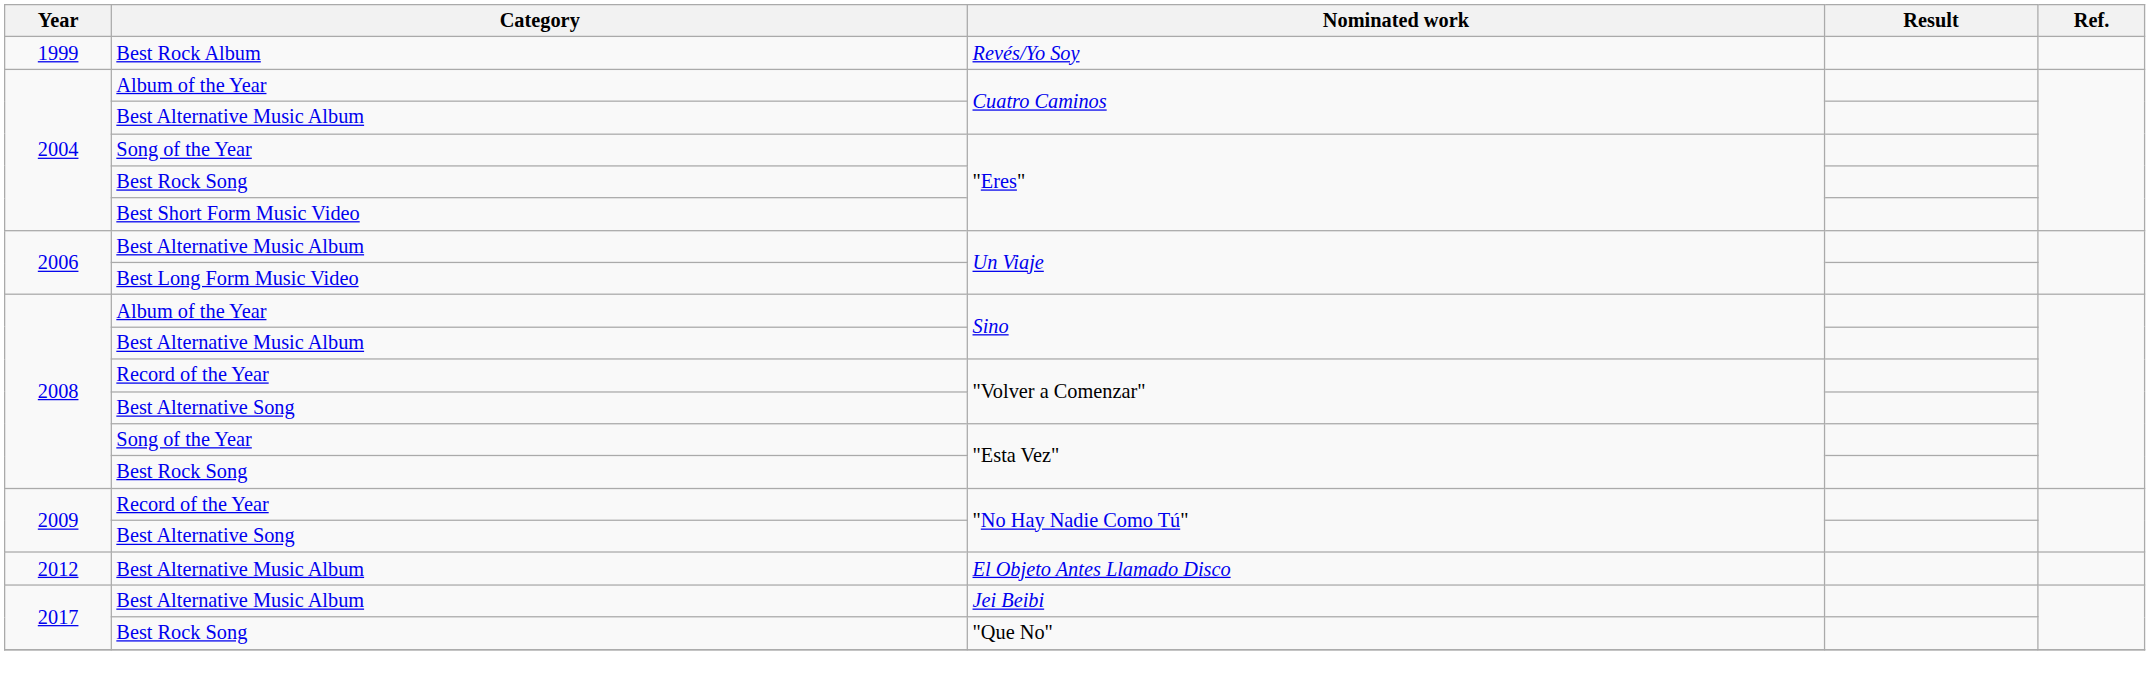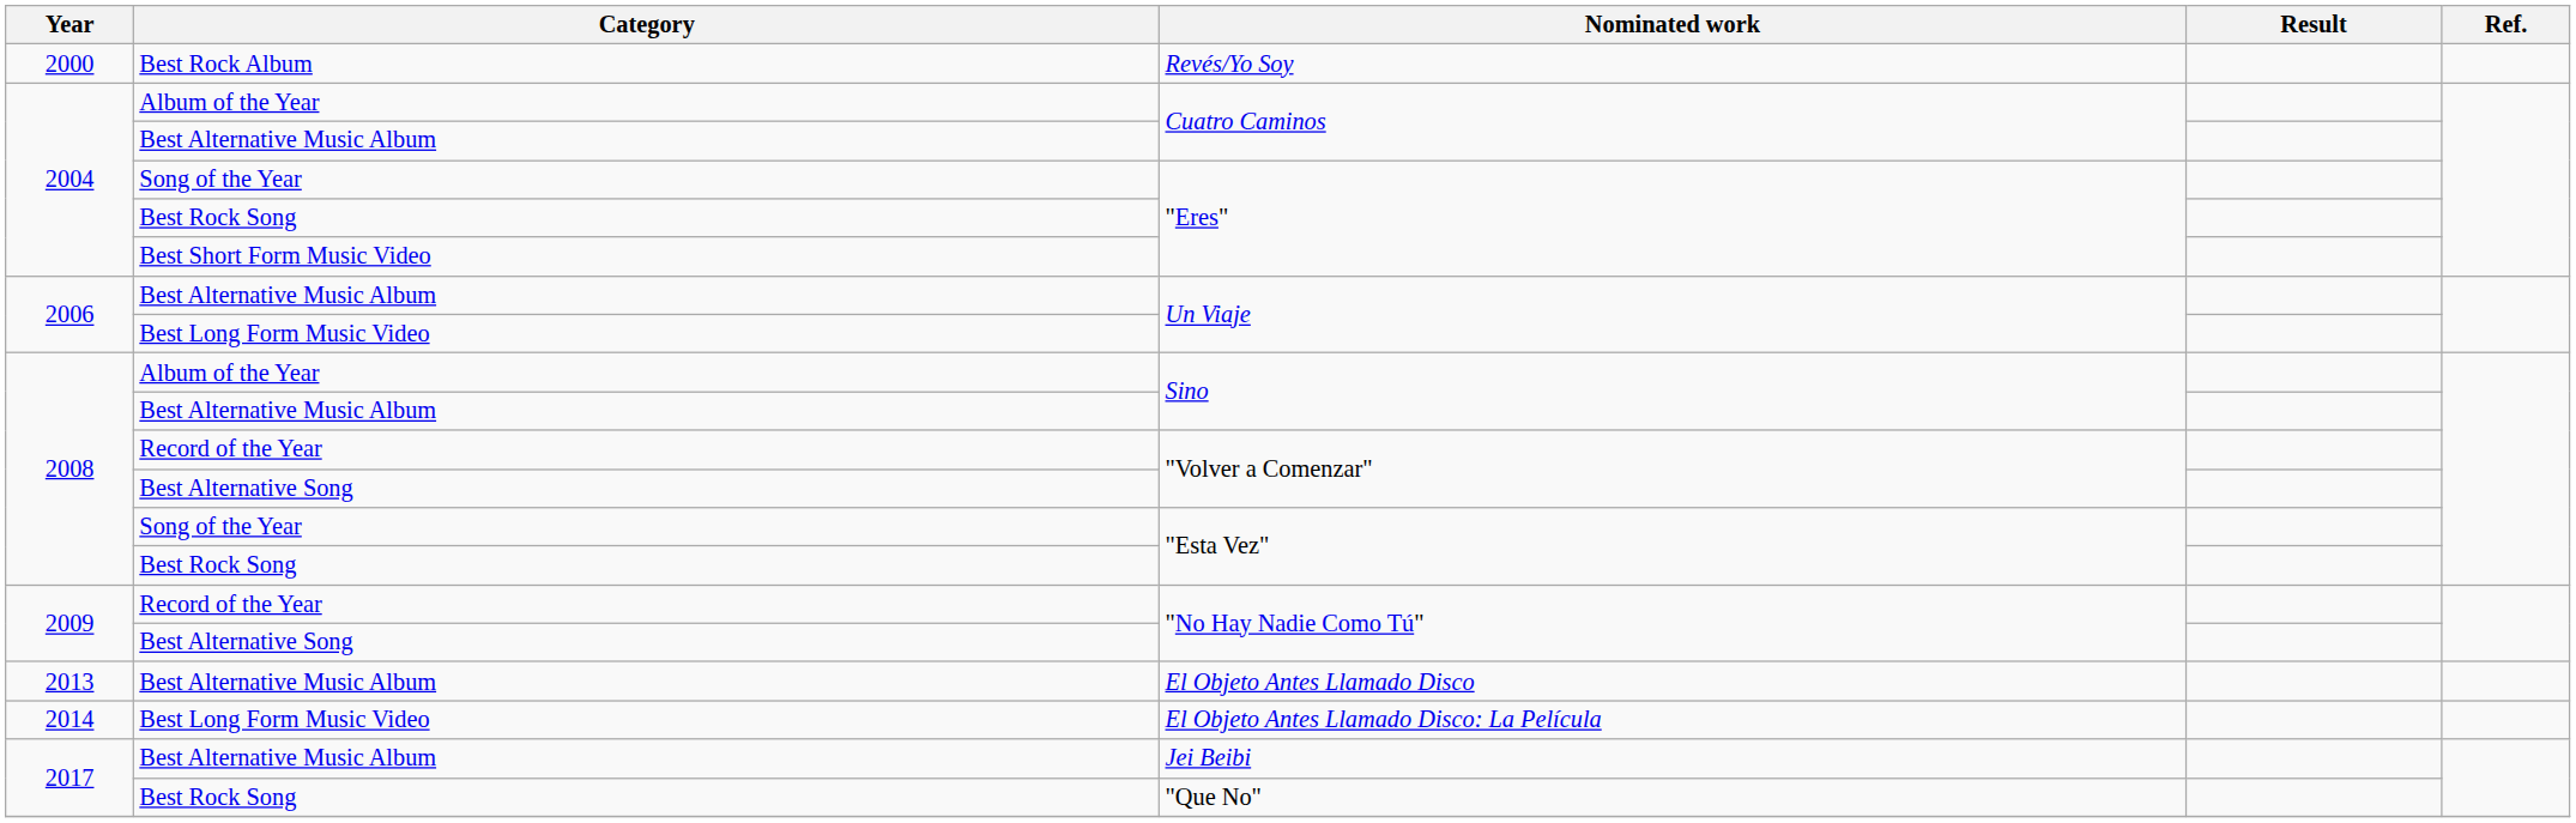Revés/Yo Soy | Year: 1999 -> 2000
El Objeto Antes Llamado Disco | Year: 2012 -> 2013
+ row: 2014 | Best Long Form Music Video | El Objeto Antes Llamado Disco: La Película
